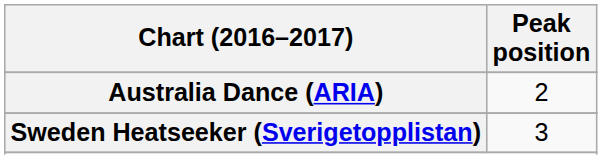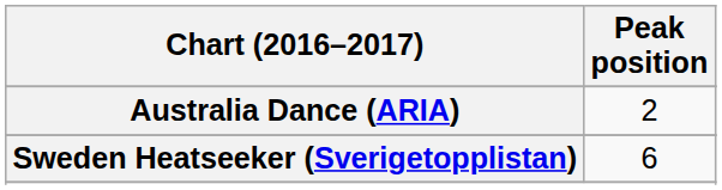Sweden Heatseeker (Sverigetopplistan) | Peak position: 3 -> 6
